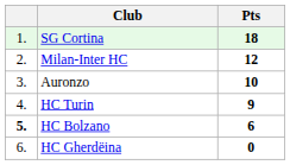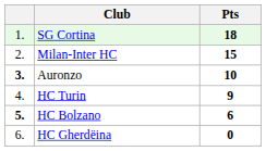Milan-Inter HC | Pts: 12 -> 15
Auronzo | column 1: normal -> bold
